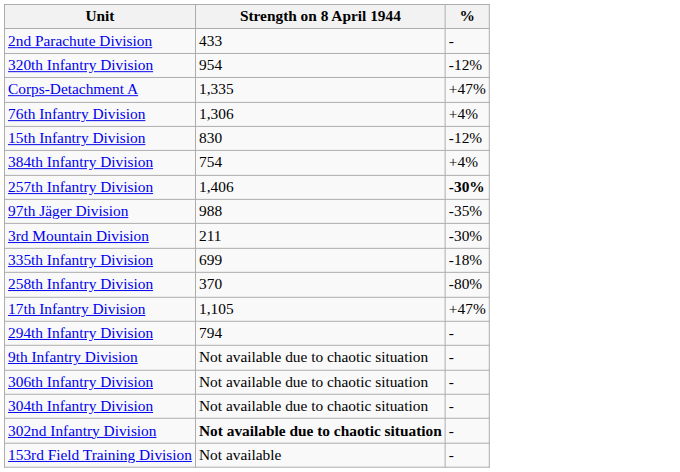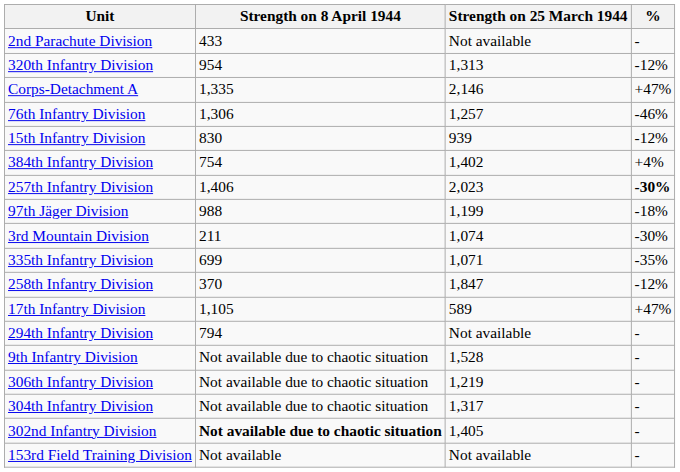+ column: Strength on 25 March 1944 | Not available | 1,313 | 2,146 | 1,257 | 939 | 1,402 | 2,023 | 1,199 | 1,074 | 1,071 | 1,847 | 589 | Not available | 1,528 | 1,219 | 1,317 | 1,405 | Not available
76th Infantry Division | %: +4% -> -46%
97th Jäger Division | %: -35% -> -18%
335th Infantry Division | %: -18% -> -35%
258th Infantry Division | %: -80% -> -12%
